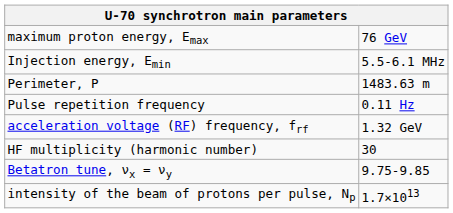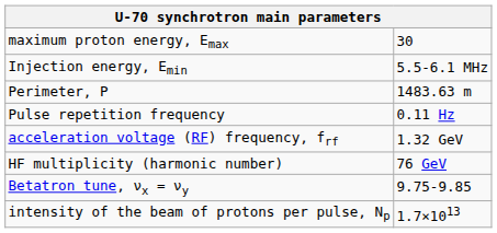maximum proton energy, Emax | column 2: 76 GeV -> 30
HF multiplicity (harmonic number) | column 2: 30 -> 76 GeV
